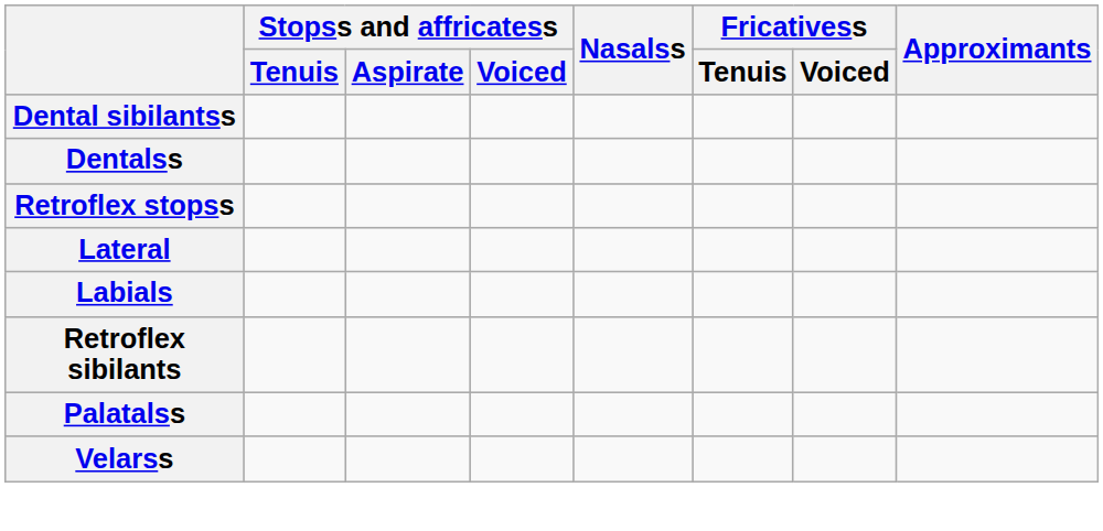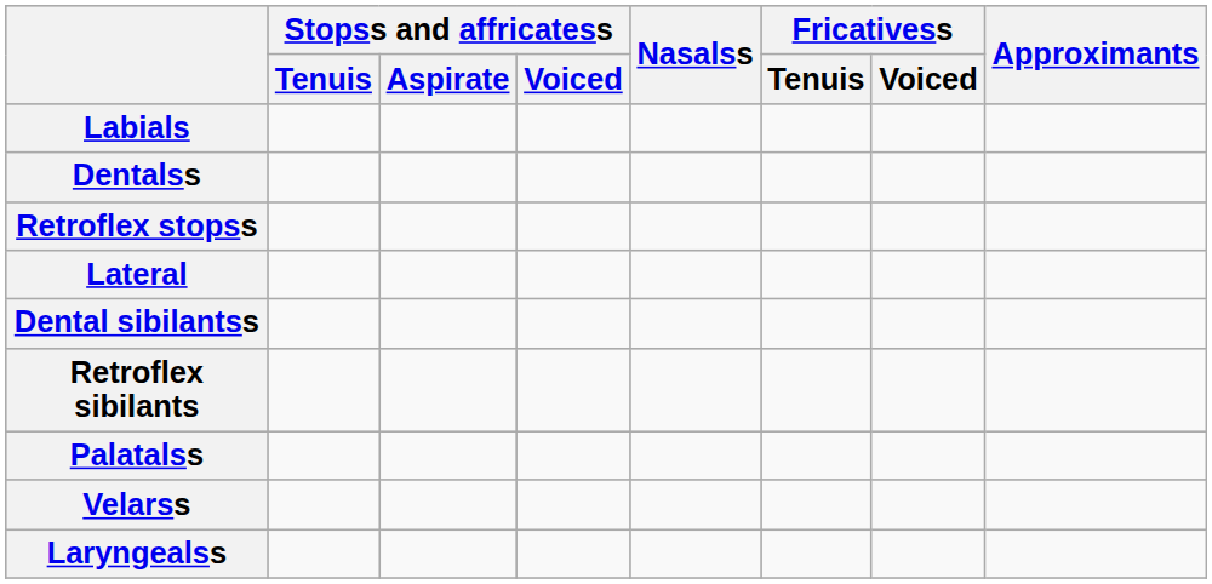rows swapped: Labials <-> Dental sibilantss
+ row: Laryngealss
